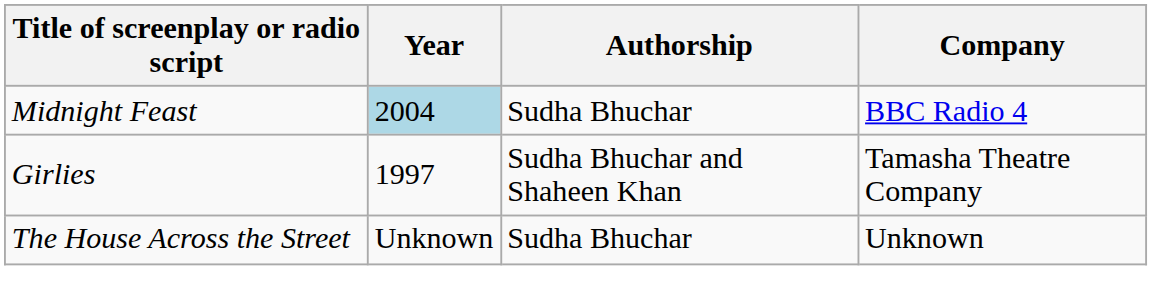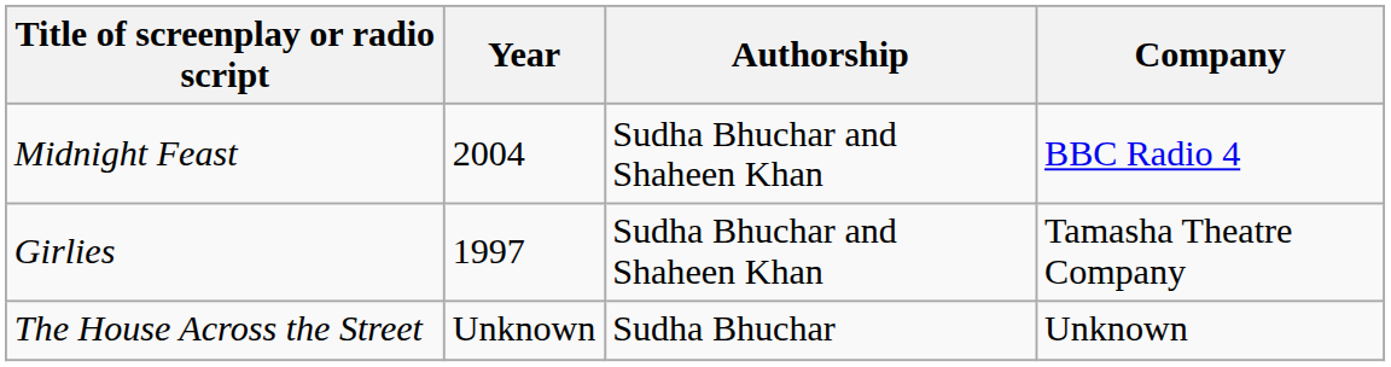Midnight Feast | Year: lightblue background -> no background
Midnight Feast | Authorship: Sudha Bhuchar -> Sudha Bhuchar and Shaheen Khan
